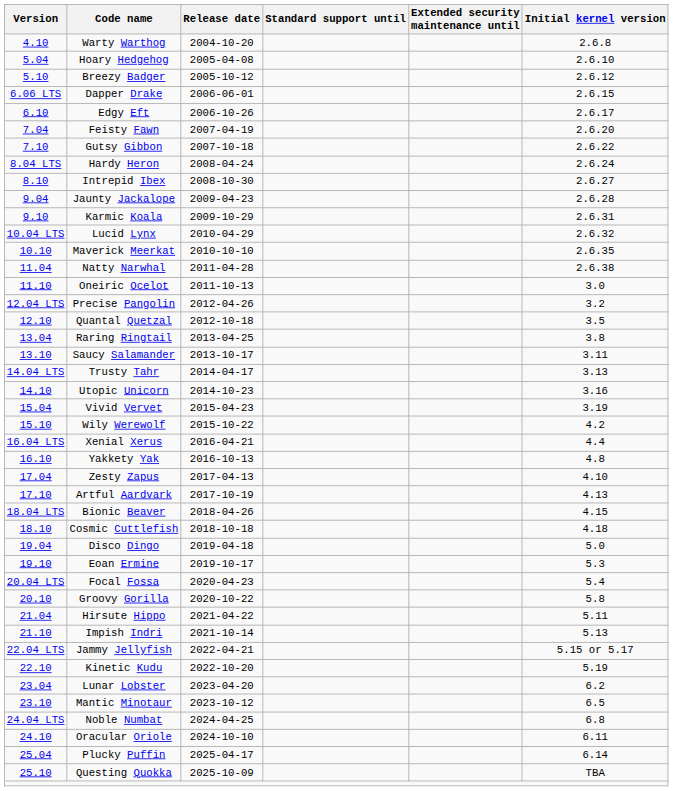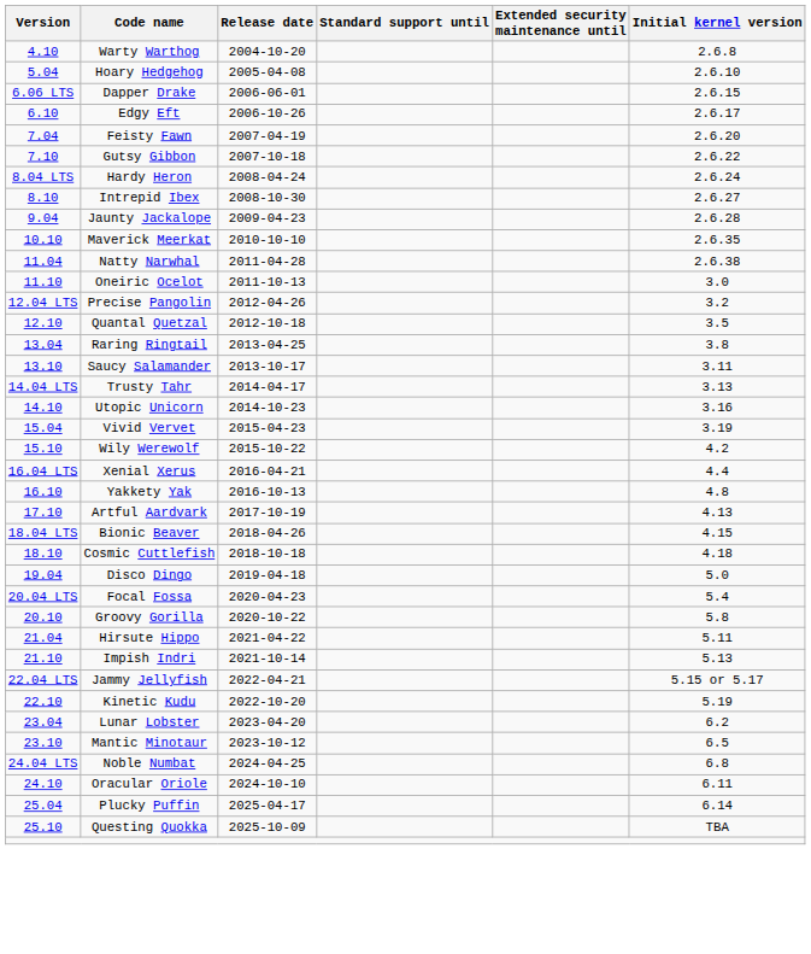- row: 5.10 | Breezy Badger | 2005-10-12 | 2.6.12
- row: 9.10 | Karmic Koala | 2009-10-29 | 2.6.31
- row: 10.04 LTS | Lucid Lynx | 2010-04-29 | 2.6.32
- row: 17.04 | Zesty Zapus | 2017-04-13 | 4.10
- row: 19.10 | Eoan Ermine | 2019-10-17 | 5.3
